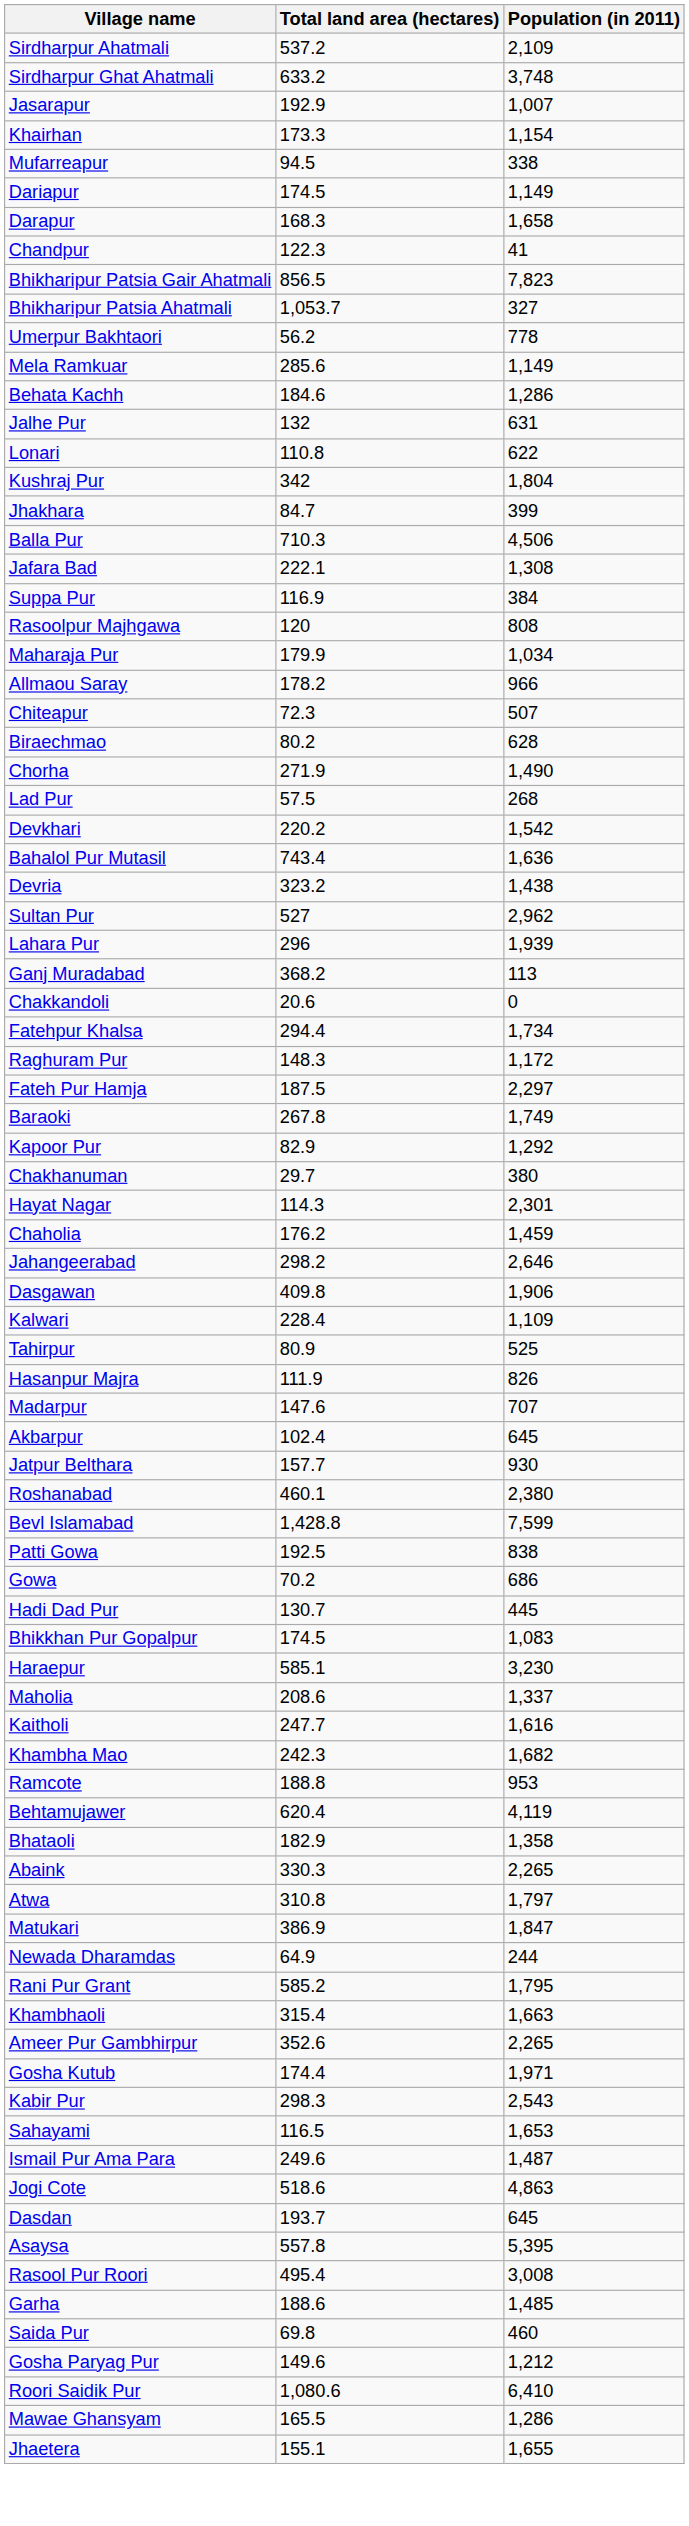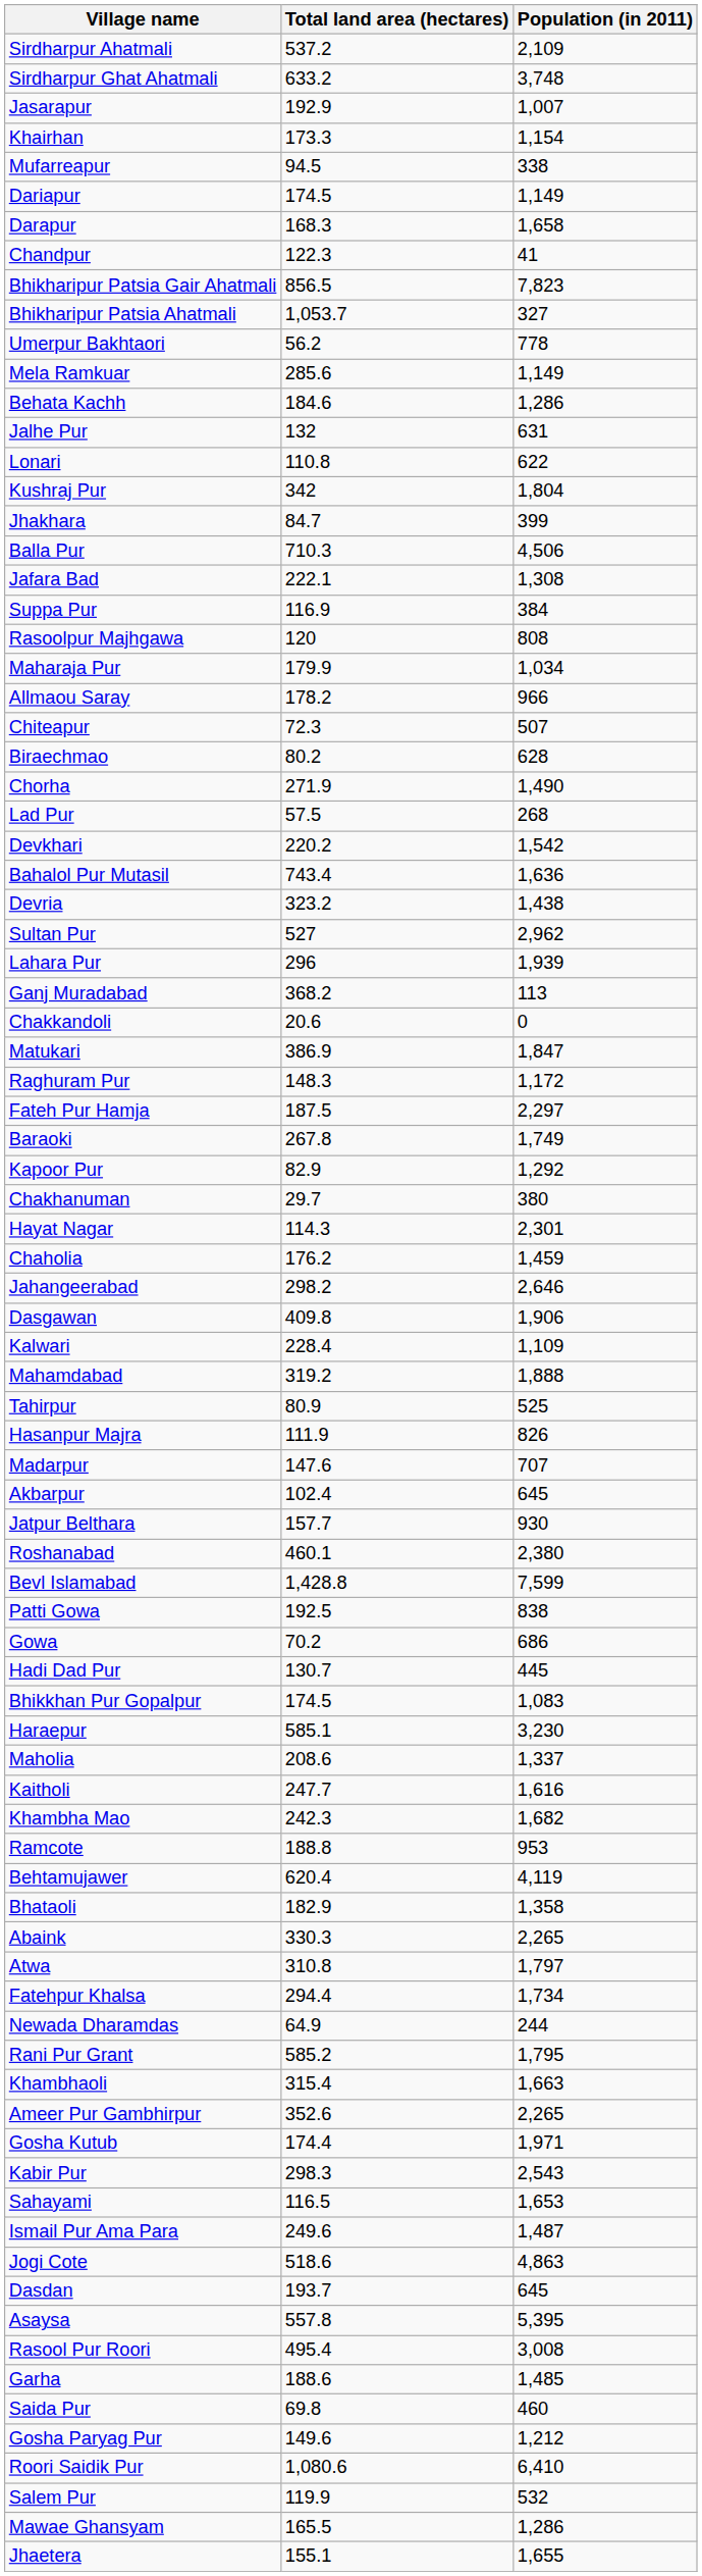rows swapped: Fatehpur Khalsa <-> Matukari
+ row: Mahamdabad | 319.2 | 1,888
+ row: Salem Pur | 119.9 | 532
